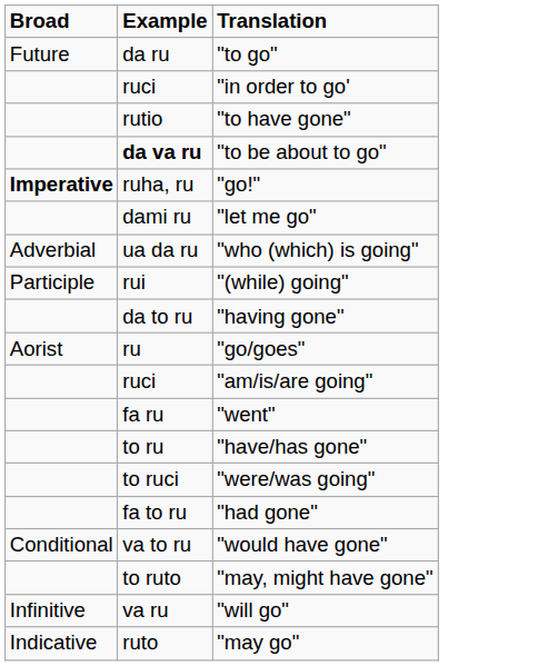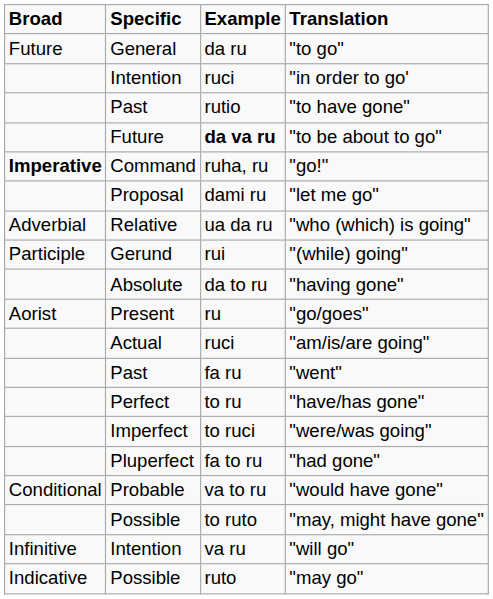+ column: Specific | General | Intention | Past | Future | Command | Proposal | Relative | Gerund | Absolute | Present | Actual | Past | Perfect | Imperfect | Pluperfect | Probable | Possible | Intention | Possible
